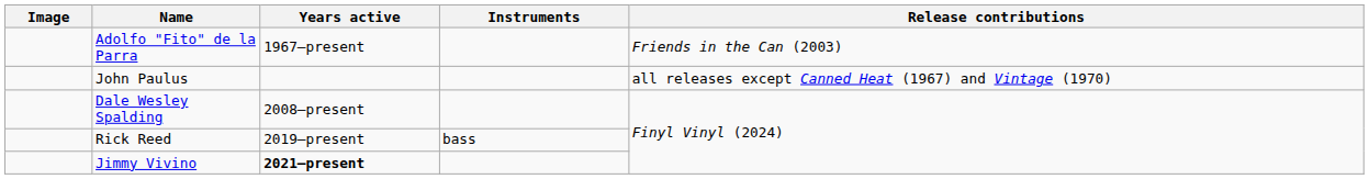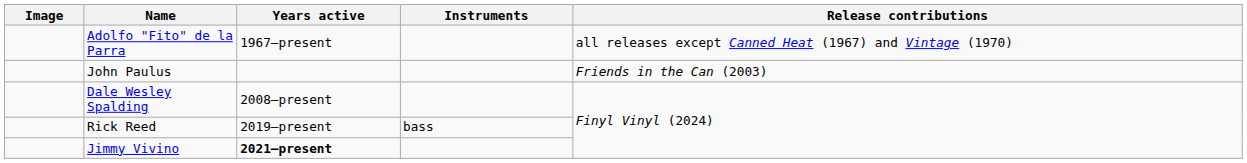Adolfo "Fito" de la Parra | Release contributions: Friends in the Can (2003) -> all releases except Canned Heat (1967) and Vintage (1970)
John Paulus | Release contributions: all releases except Canned Heat (1967) and Vintage (1970) -> Friends in the Can (2003)
